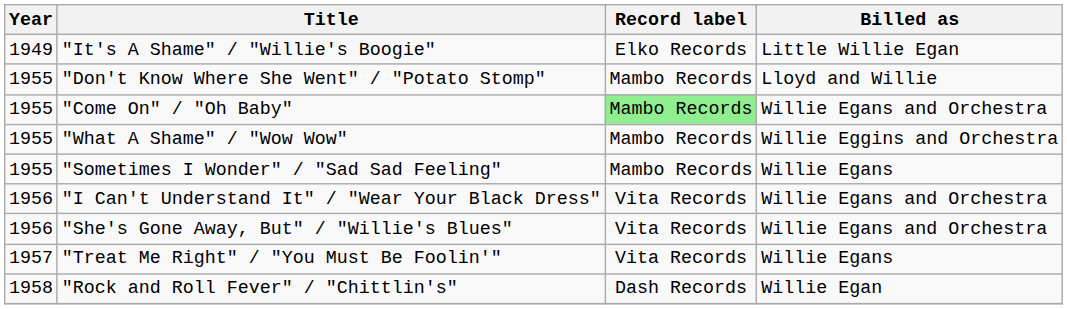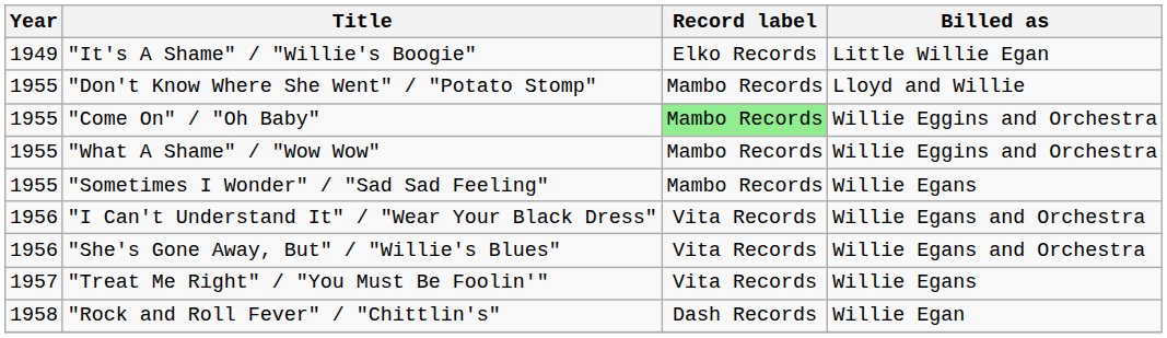"Come On" / "Oh Baby" | Billed as: Willie Egans and Orchestra -> Willie Eggins and Orchestra
